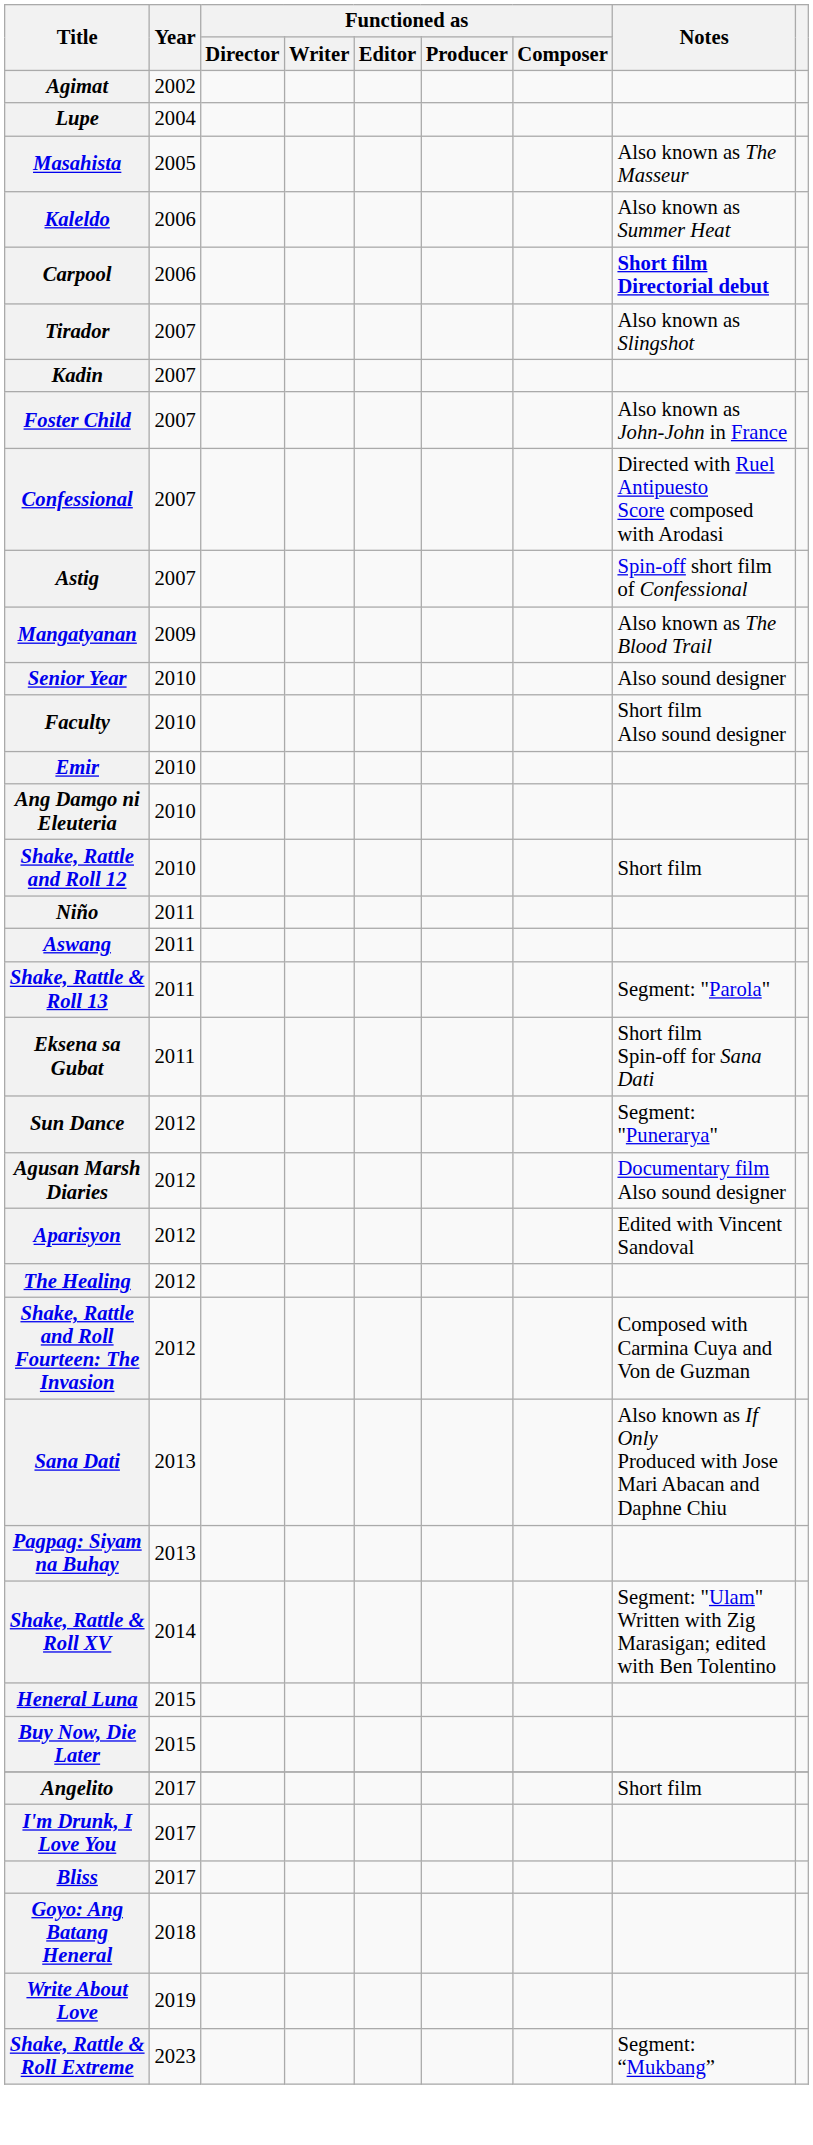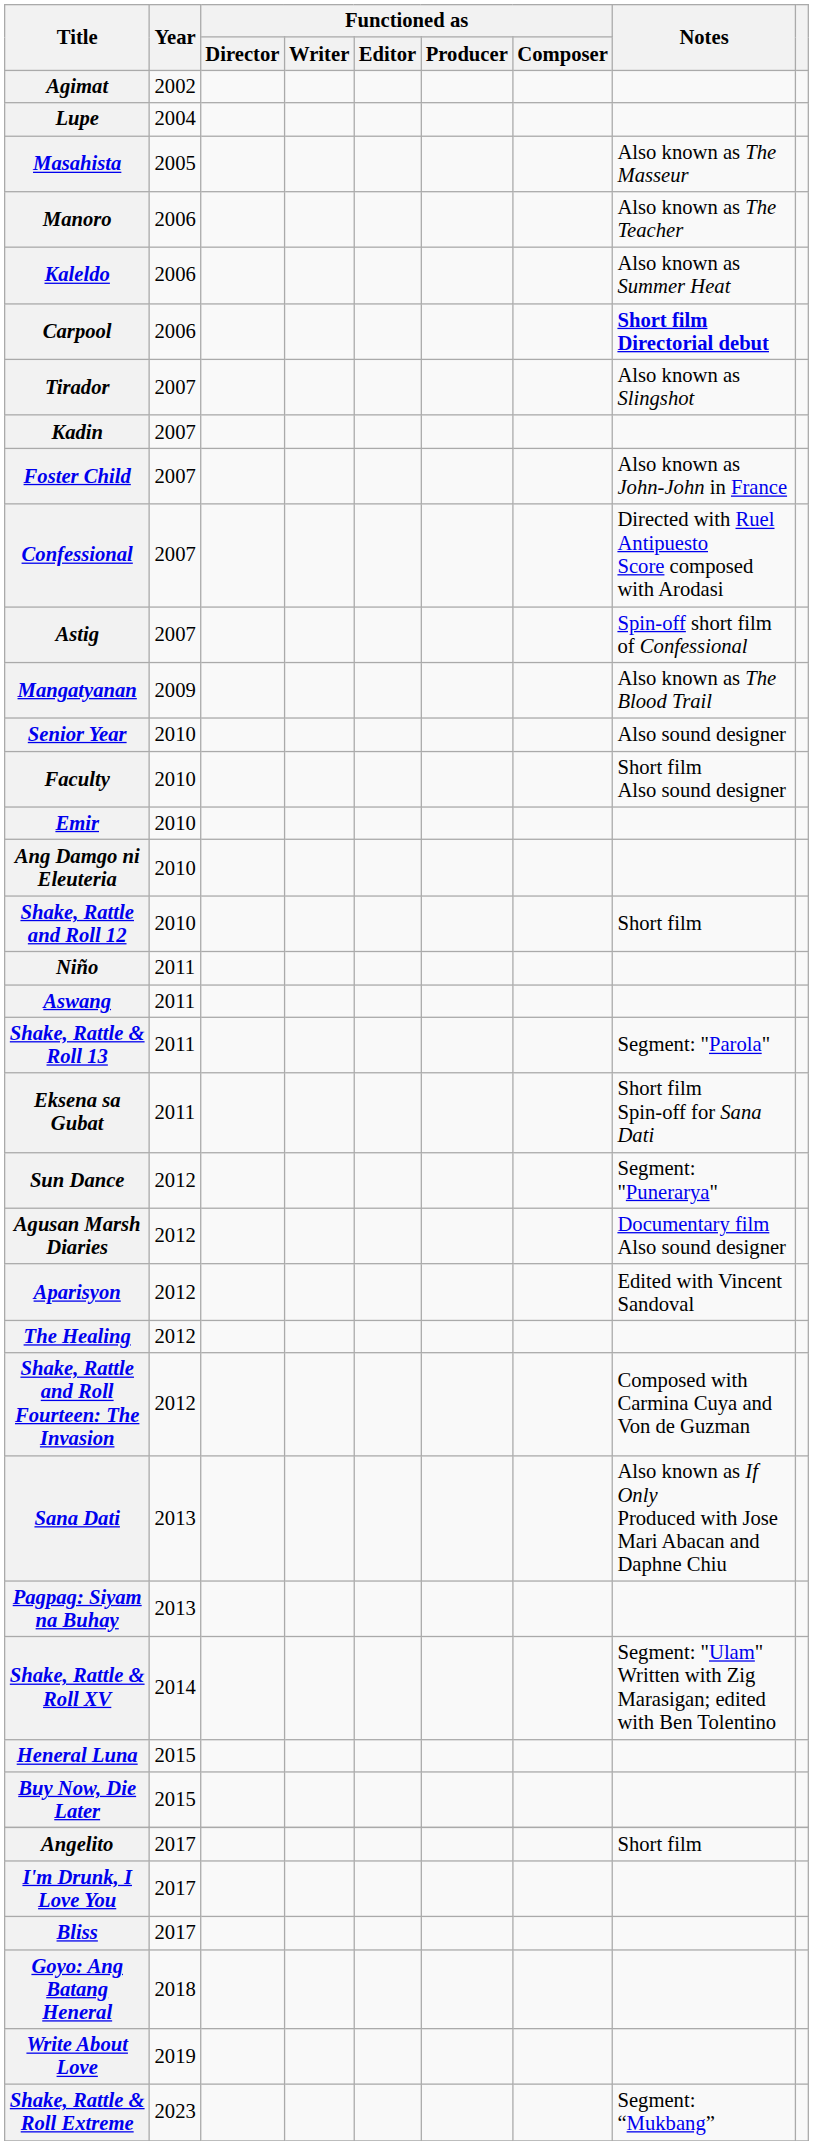+ row: Manoro | 2006 | Also known as The Teacher
